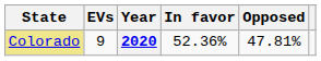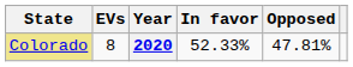2020 | EVs: 9 -> 8
2020 | In favor: 52.36% -> 52.33%
